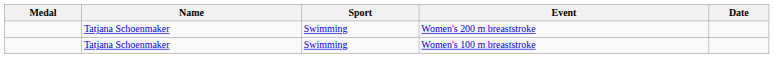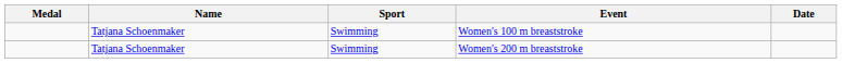rows swapped: Women's 200 m breaststroke <-> Women's 100 m breaststroke
